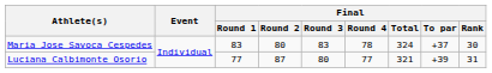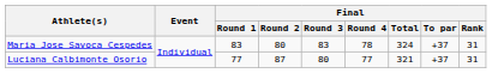Maria Jose Savoca Cespedes | Final / Rank: 30 -> 31
Luciana Calbimonte Osorio | Final / To par: +39 -> +37
